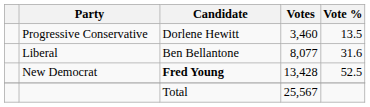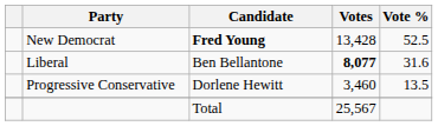rows swapped: New Democrat <-> Progressive Conservative
Liberal | Votes: normal -> bold
